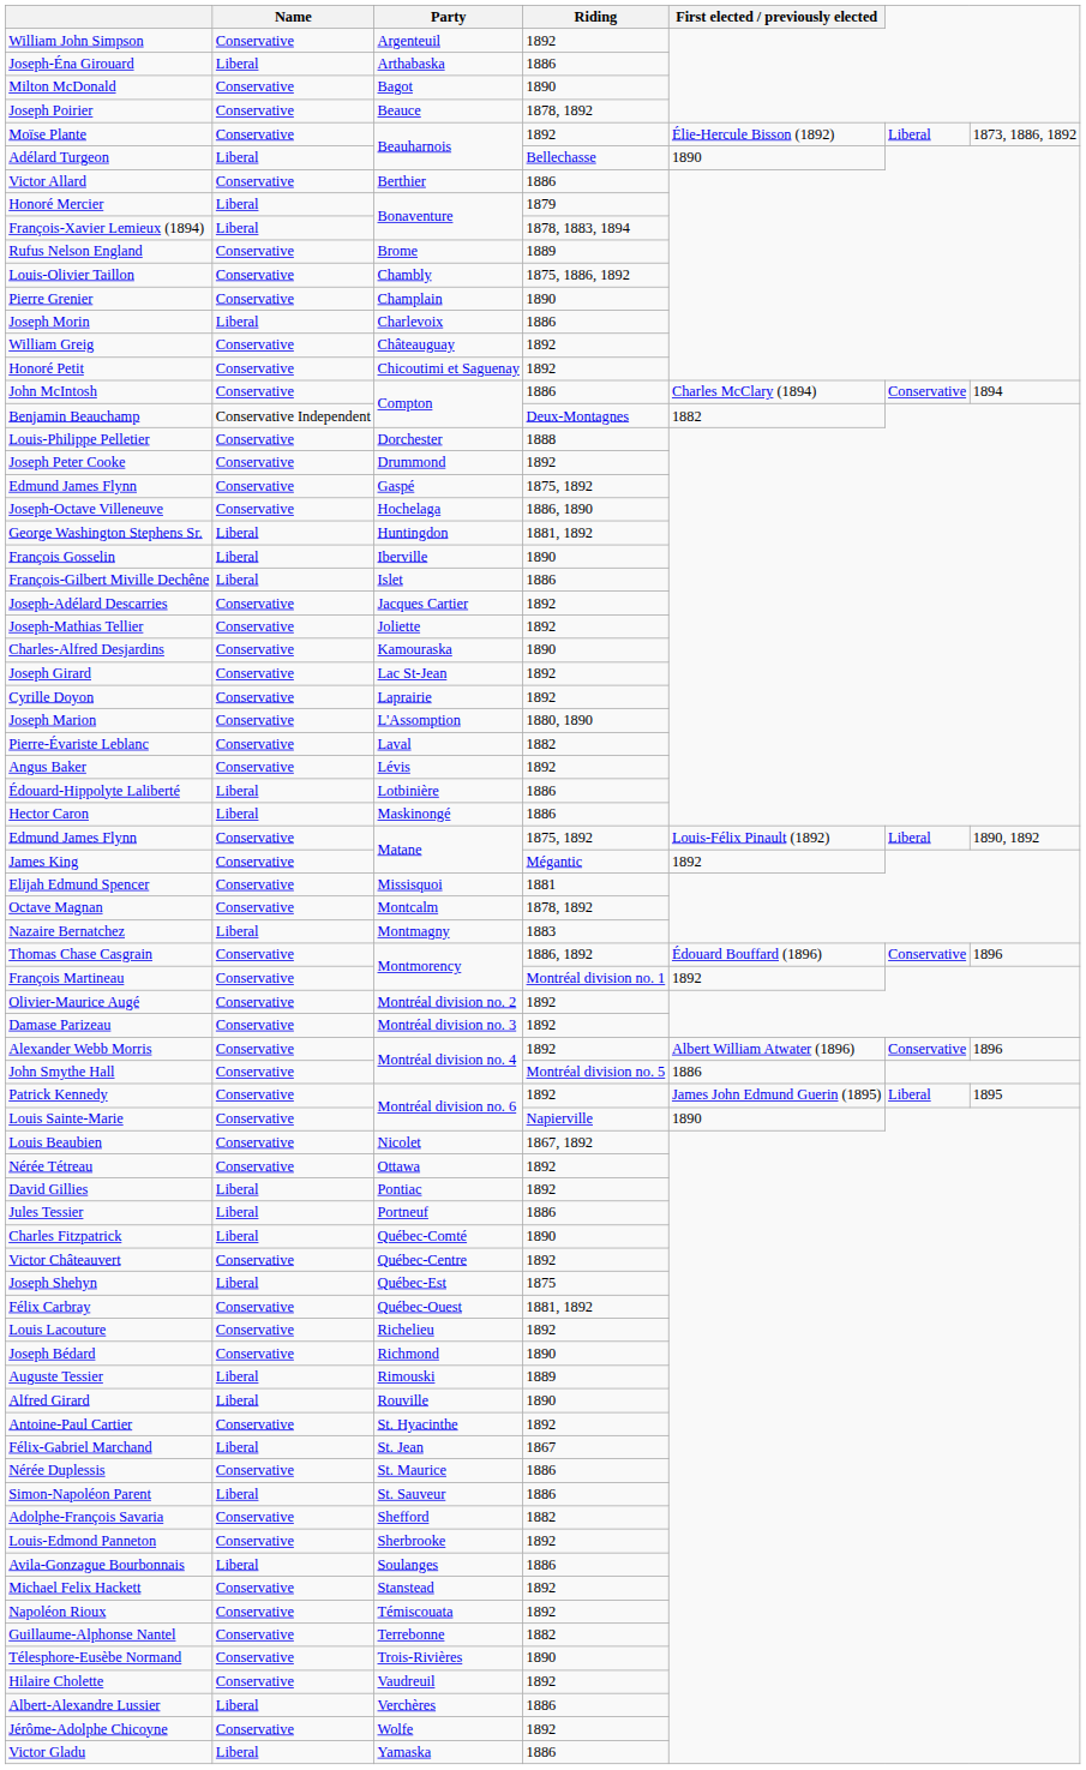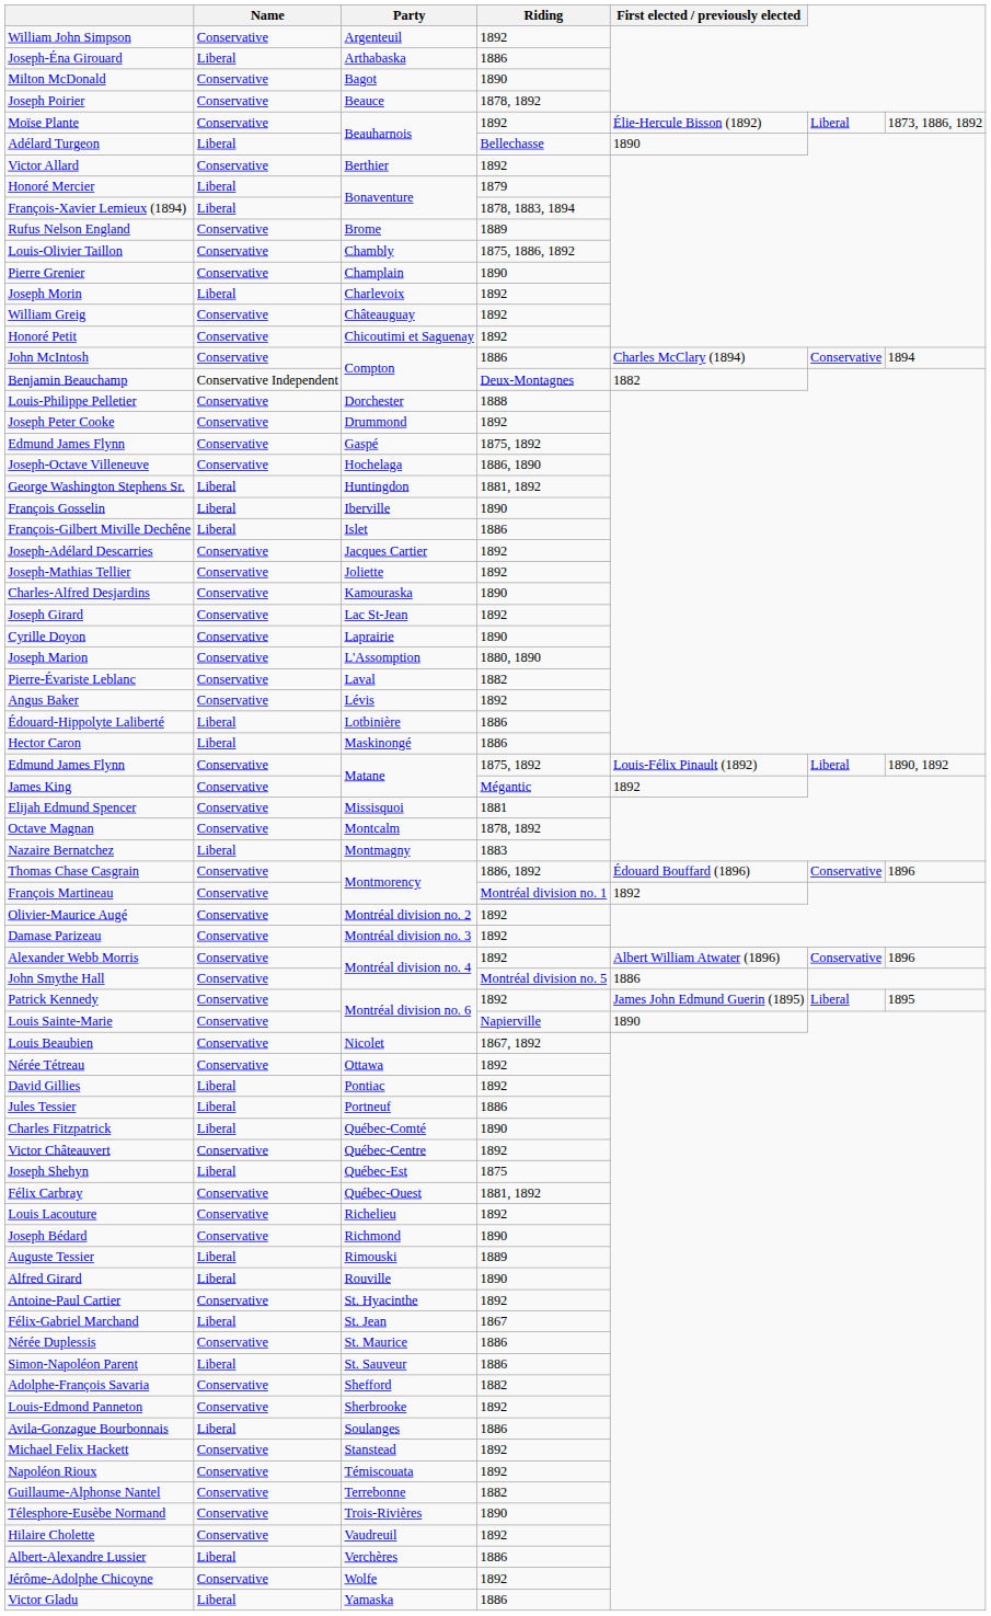Victor Allard | Riding: 1886 -> 1892
Joseph Morin | Riding: 1886 -> 1892
Cyrille Doyon | Riding: 1892 -> 1890
